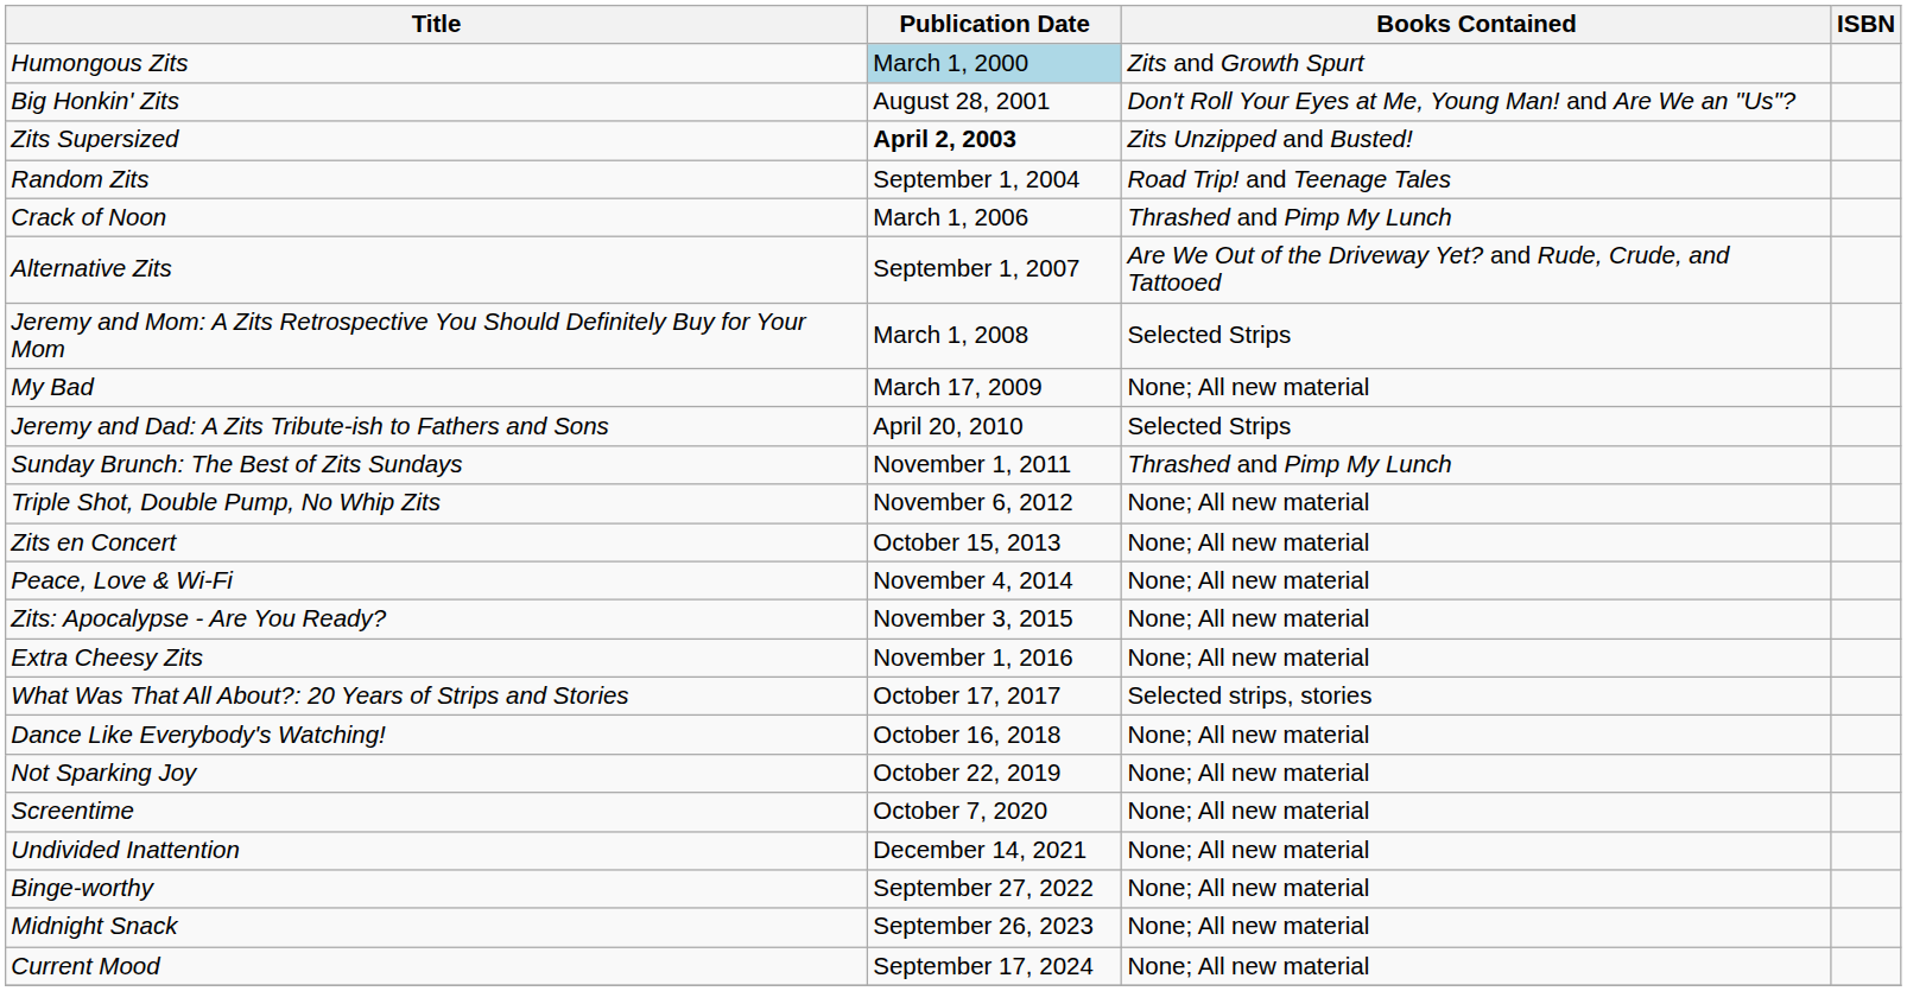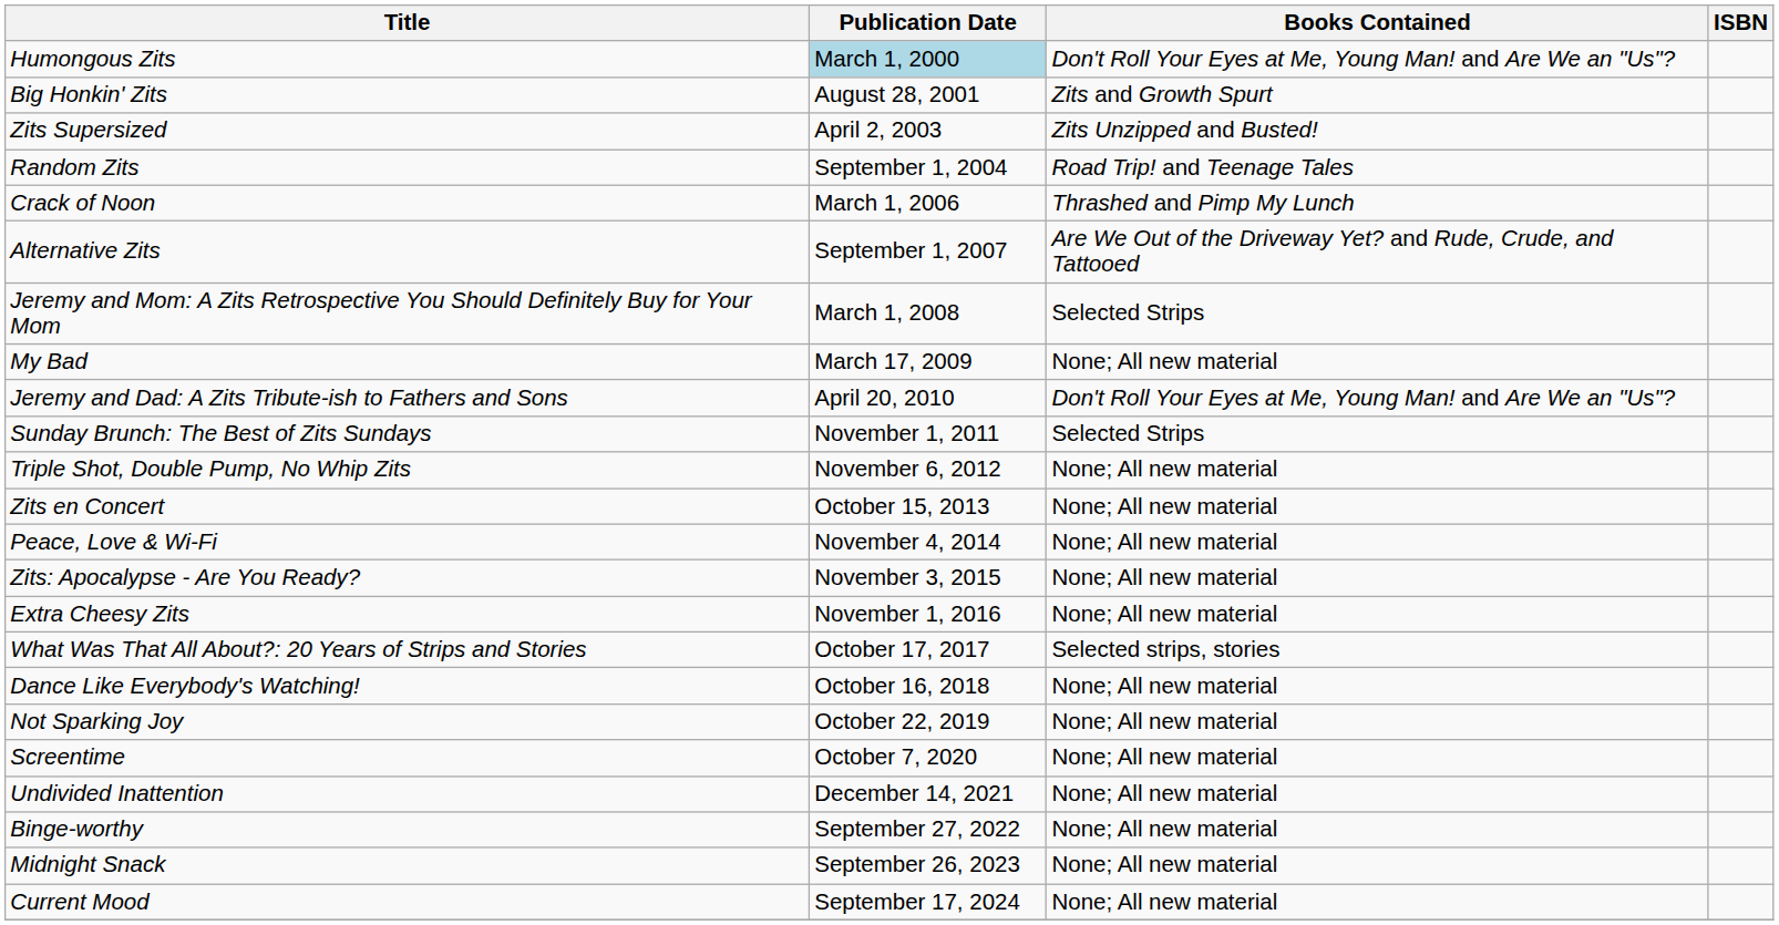Humongous Zits | Books Contained: Zits and Growth Spurt -> Don't Roll Your Eyes at Me, Young Man! and Are We an "Us"?
Big Honkin' Zits | Books Contained: Don't Roll Your Eyes at Me, Young Man! and Are We an "Us"? -> Zits and Growth Spurt
Zits Supersized | Publication Date: bold -> normal
Jeremy and Dad: A Zits Tribute-ish to Fathers and Sons | Books Contained: Selected Strips -> Don't Roll Your Eyes at Me, Young Man! and Are We an "Us"?
Sunday Brunch: The Best of Zits Sundays | Books Contained: Thrashed and Pimp My Lunch -> Selected Strips
